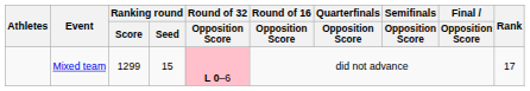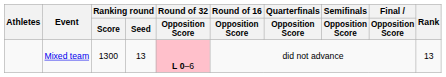Mixed team | Ranking round / Score: 1299 -> 1300
Mixed team | Ranking round / Seed: 15 -> 13
Mixed team | Rank: 17 -> 13
